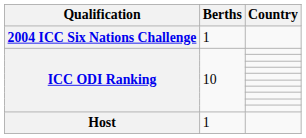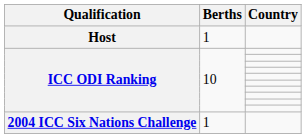rows swapped: Host <-> 2004 ICC Six Nations Challenge
